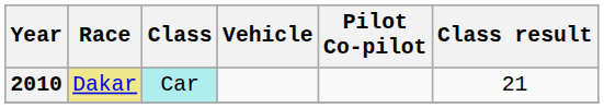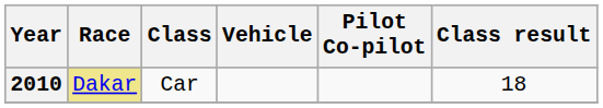2010 | Class: paleturquoise background -> no background
2010 | Class result: 21 -> 18
